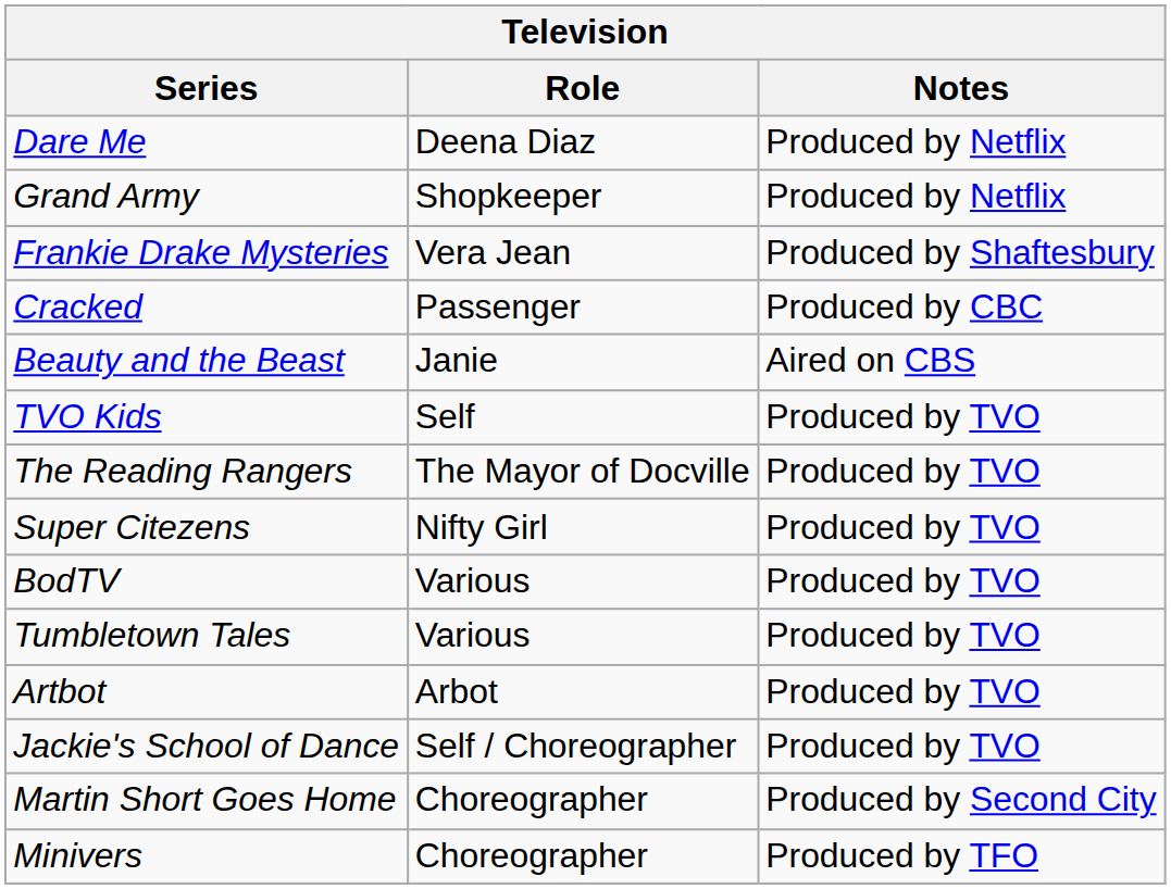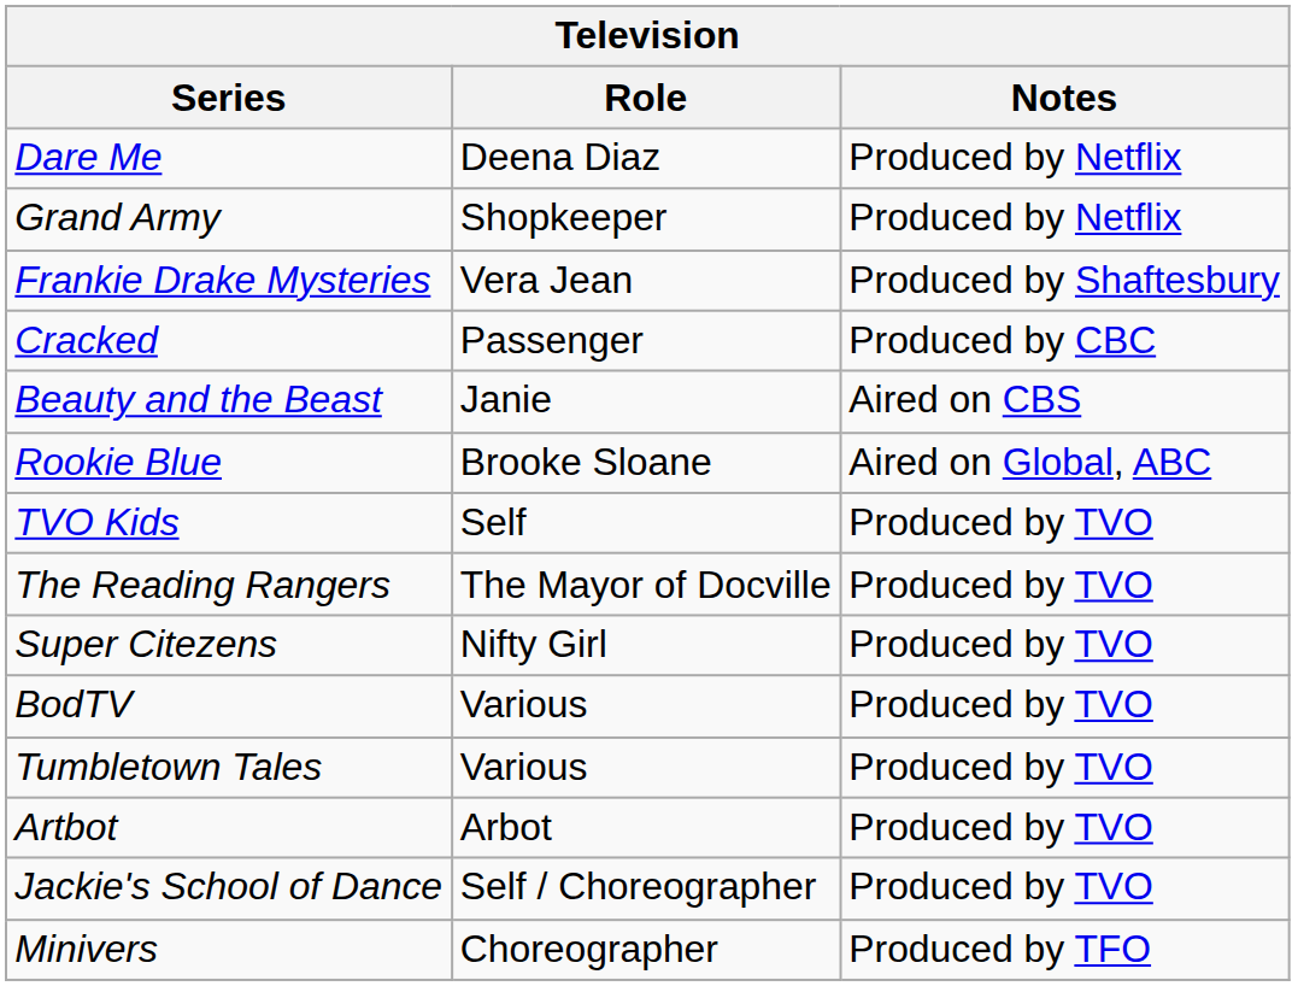+ row: Rookie Blue | Brooke Sloane | Aired on Global, ABC
- row: Martin Short Goes Home | Choreographer | Produced by Second City
